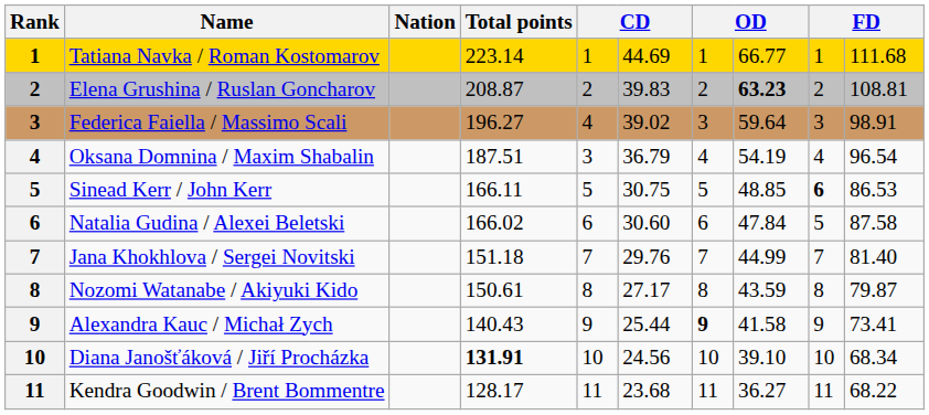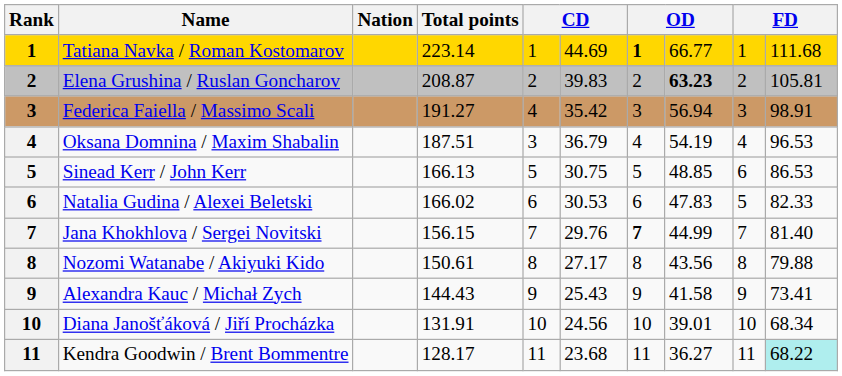Tatiana Navka / Roman Kostomarov | column 7: normal -> bold
Elena Grushina / Ruslan Goncharov | column 10: 108.81 -> 105.81
Federica Faiella / Massimo Scali | Total points: 196.27 -> 191.27
Federica Faiella / Massimo Scali | column 6: 39.02 -> 35.42
Federica Faiella / Massimo Scali | column 8: 59.64 -> 56.94
Oksana Domnina / Maxim Shabalin | column 10: 96.54 -> 96.53
Sinead Kerr / John Kerr | Total points: 166.11 -> 166.13
Sinead Kerr / John Kerr | column 9: bold -> normal
Natalia Gudina / Alexei Beletski | column 6: 30.60 -> 30.53
Natalia Gudina / Alexei Beletski | column 8: 47.84 -> 47.83
Natalia Gudina / Alexei Beletski | column 10: 87.58 -> 82.33
Jana Khokhlova / Sergei Novitski | Total points: 151.18 -> 156.15
Jana Khokhlova / Sergei Novitski | column 7: normal -> bold
Nozomi Watanabe / Akiyuki Kido | column 8: 43.59 -> 43.56
Nozomi Watanabe / Akiyuki Kido | column 10: 79.87 -> 79.88
Alexandra Kauc / Michał Zych | Total points: 140.43 -> 144.43
Alexandra Kauc / Michał Zych | column 6: 25.44 -> 25.43
Alexandra Kauc / Michał Zych | column 7: bold -> normal
Diana Janošťáková / Jiří Procházka | Total points: bold -> normal
Diana Janošťáková / Jiří Procházka | column 8: 39.10 -> 39.01
Kendra Goodwin / Brent Bommentre | column 10: no background -> paleturquoise background
